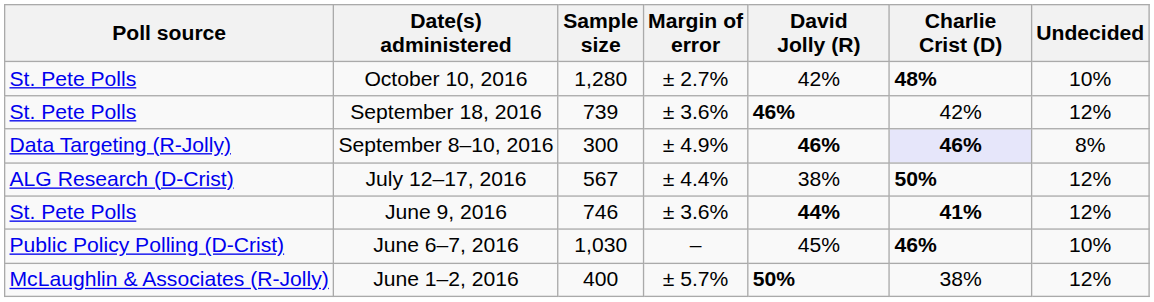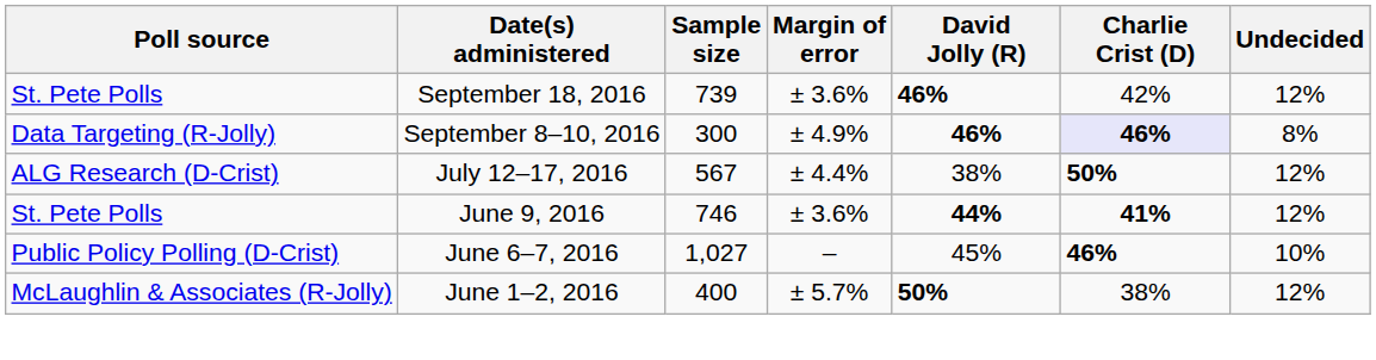- row: St. Pete Polls | October 10, 2016 | 1,280 | ± 2.7% | 42% | 48% | 10%
June 6–7, 2016 | Sample size: 1,030 -> 1,027
